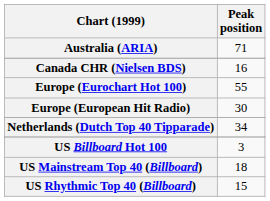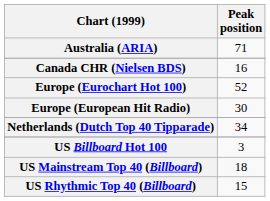Europe (Eurochart Hot 100) | Peak position: 55 -> 52
